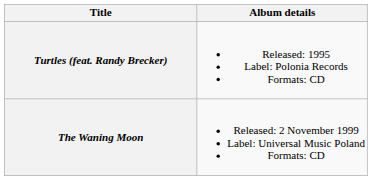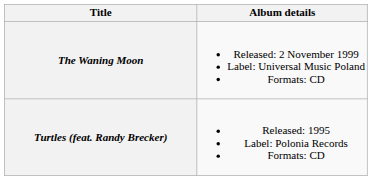rows swapped: Turtles (feat. Randy Brecker) <-> The Waning Moon
